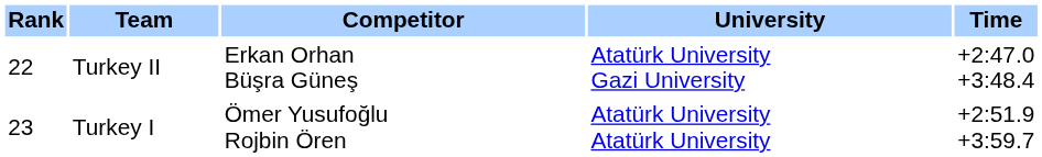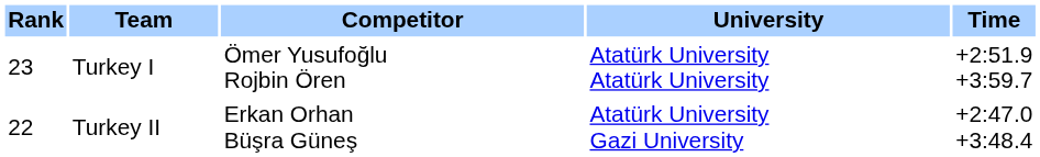rows swapped: Turkey II <-> Turkey I
